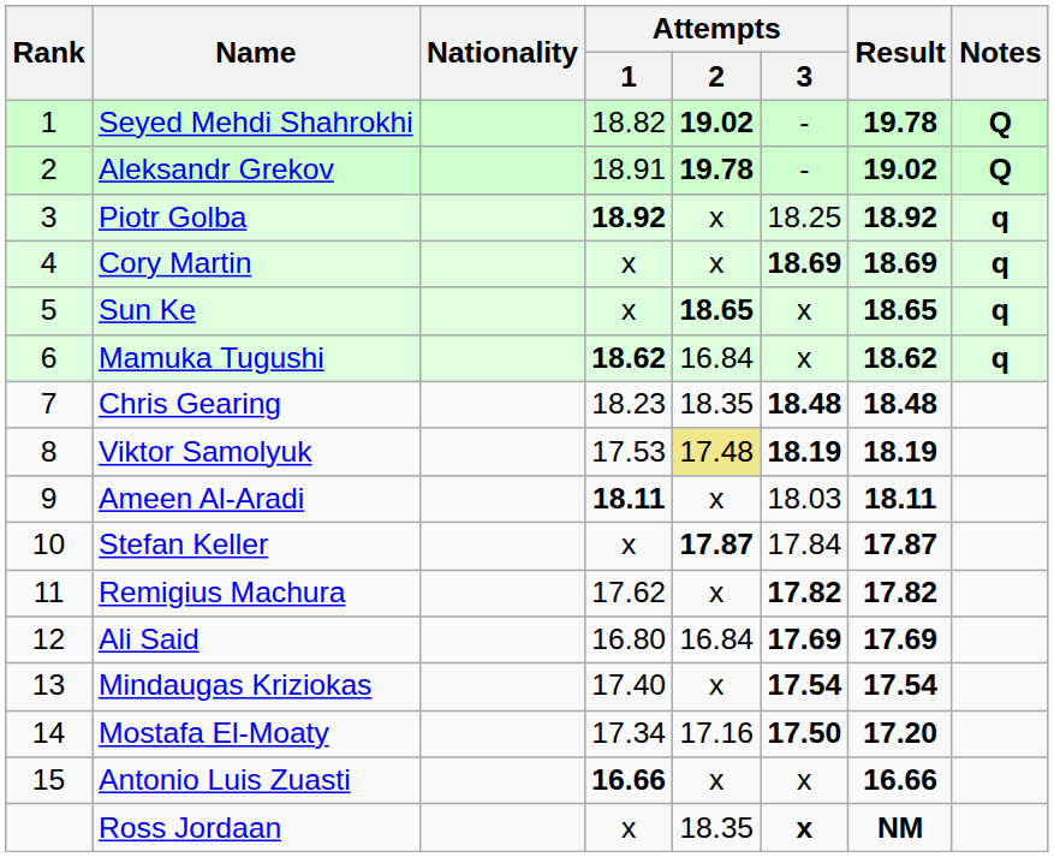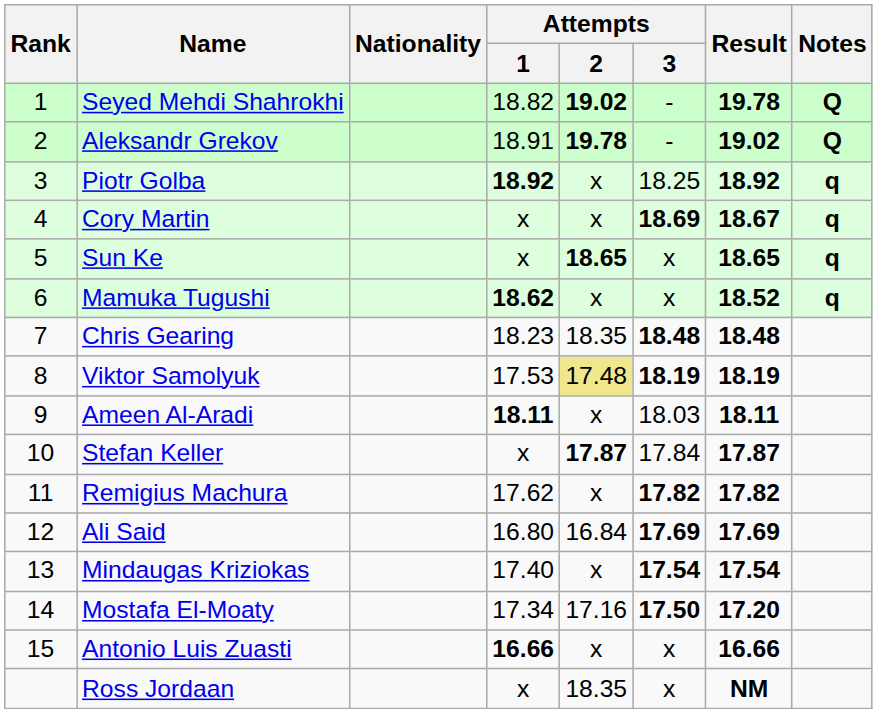Cory Martin | Result: 18.69 -> 18.67
Mamuka Tugushi | Attempts / 2: 16.84 -> x
Mamuka Tugushi | Result: 18.62 -> 18.52
Ross Jordaan | Attempts / 3: bold -> normal
